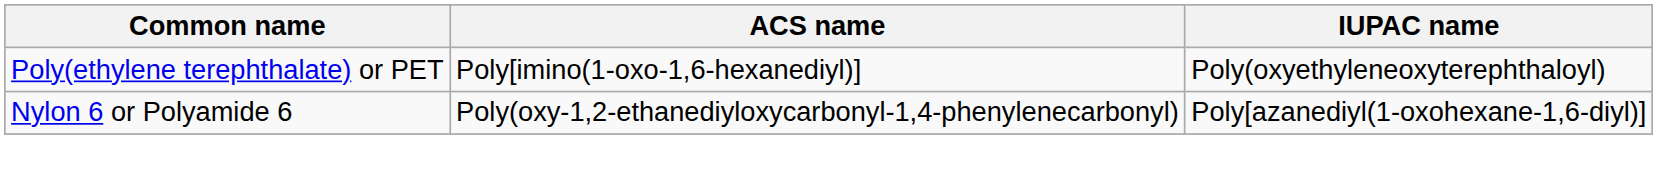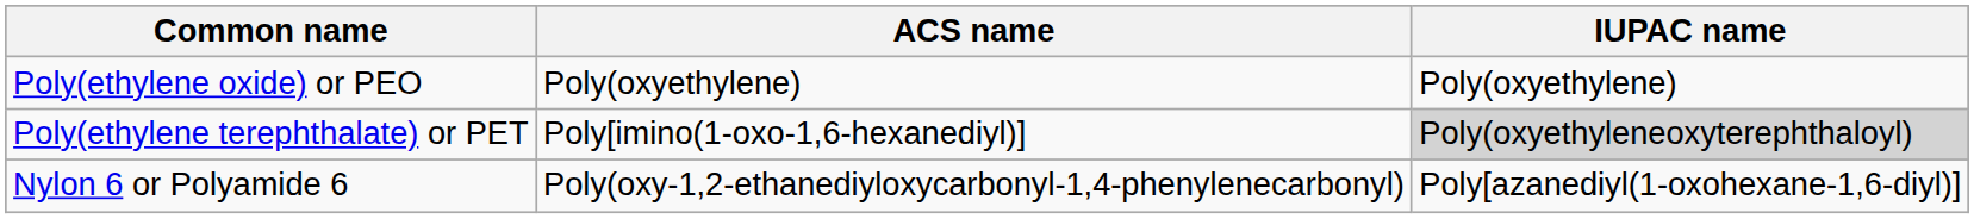+ row: Poly(ethylene oxide) or PEO | Poly(oxyethylene) | Poly(oxyethylene)
Poly(ethylene terephthalate) or PET | IUPAC name: no background -> lightgrey background
